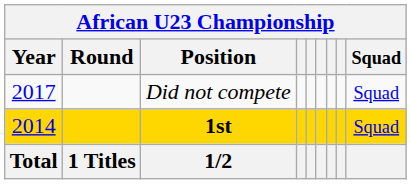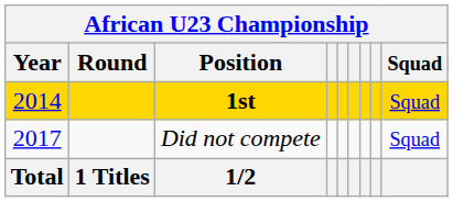rows swapped: 1st <-> Did not compete
